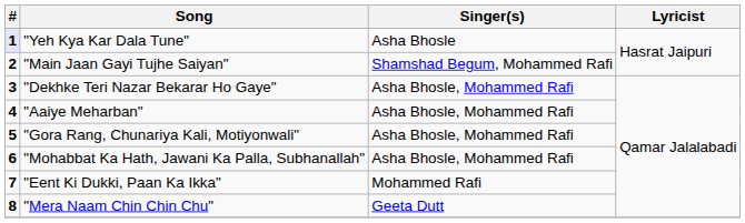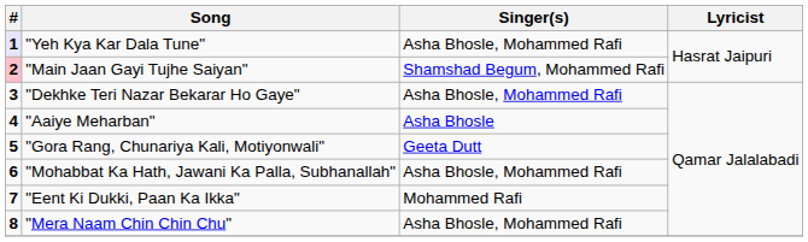"Yeh Kya Kar Dala Tune" | Singer(s): Asha Bhosle -> Asha Bhosle, Mohammed Rafi
"Main Jaan Gayi Tujhe Saiyan" | #: no background -> pink background
"Aaiye Meharban" | Singer(s): Asha Bhosle, Mohammed Rafi -> Asha Bhosle
"Gora Rang, Chunariya Kali, Motiyonwali" | Singer(s): Asha Bhosle, Mohammed Rafi -> Geeta Dutt
"Mera Naam Chin Chin Chu" | Singer(s): Geeta Dutt -> Asha Bhosle, Mohammed Rafi
